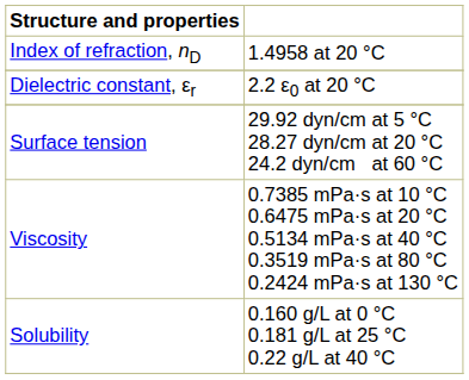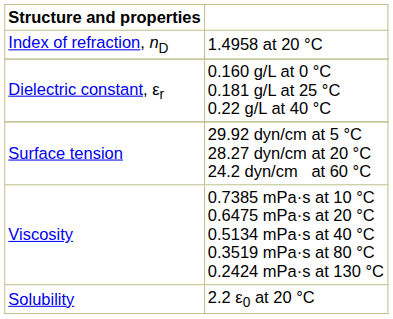Dielectric constant, εr | column 2: 2.2 ε0 at 20 °C -> 0.160 g/L at 0 °C 0.181 g/L at 25 °C 0.22 g/L at 40 °C
Solubility | column 2: 0.160 g/L at 0 °C 0.181 g/L at 25 °C 0.22 g/L at 40 °C -> 2.2 ε0 at 20 °C
